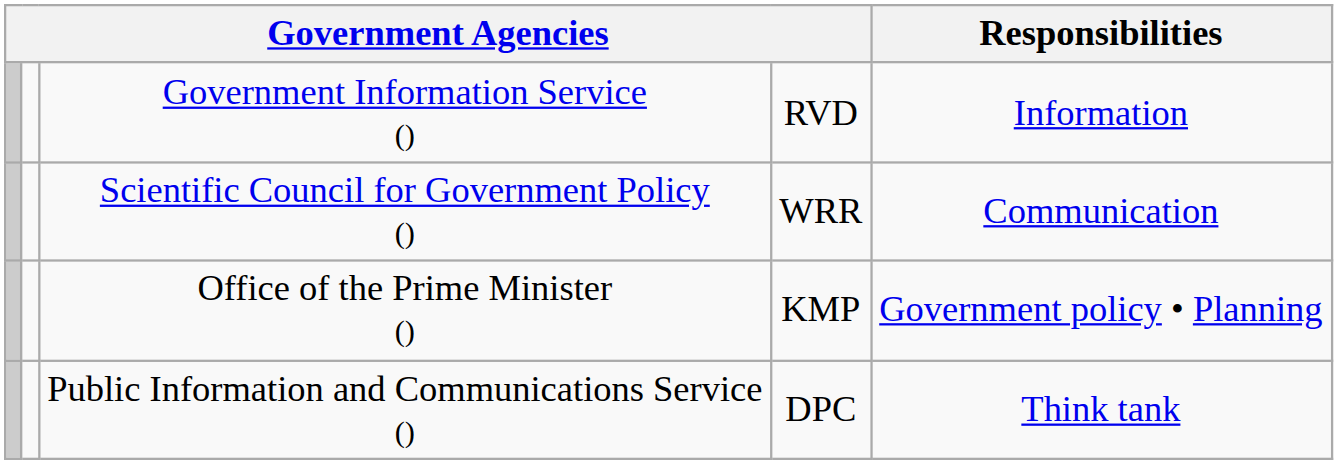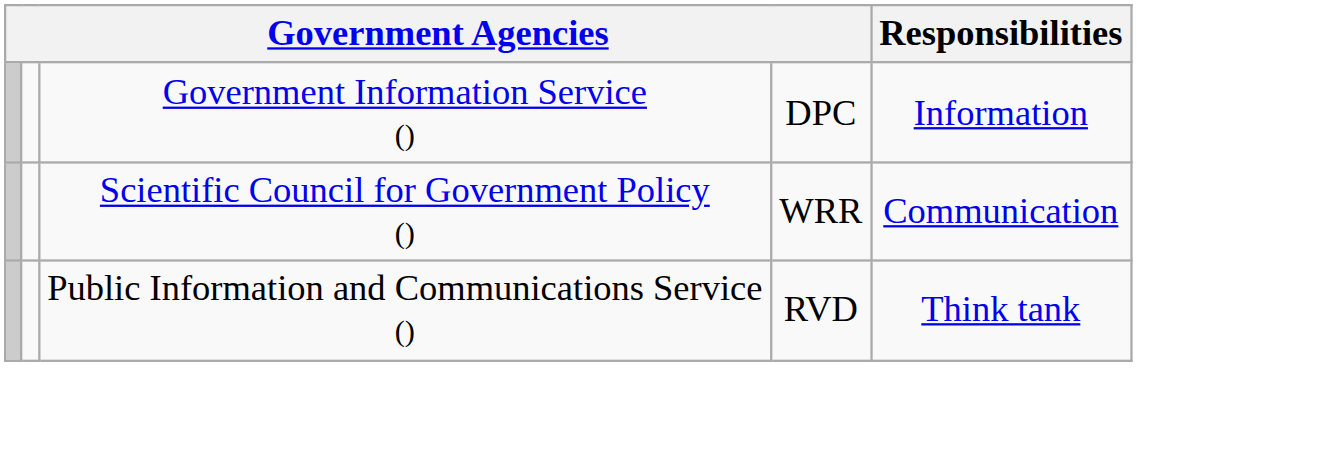Government Information Service () | column 4: RVD -> DPC
- row: Office of the Prime Minister () | KMP | Government policy • Planning
Public Information and Communications Service () | column 4: DPC -> RVD
